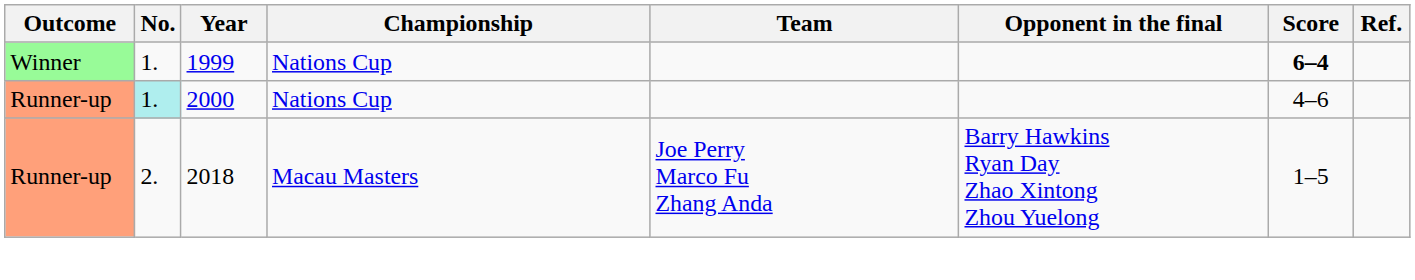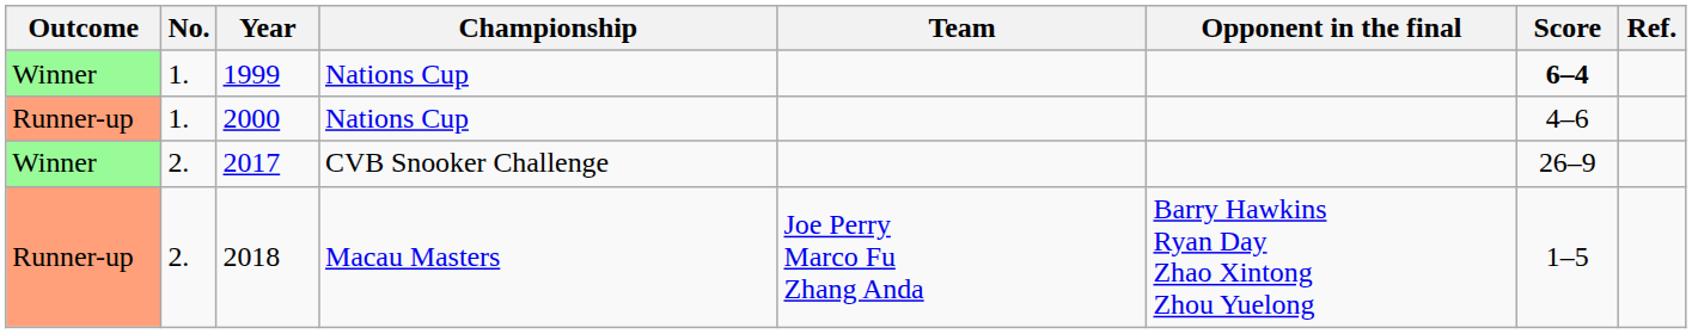2000 | No.: paleturquoise background -> no background
+ row: Winner | 2. | 2017 | CVB Snooker Challenge | 26–9
